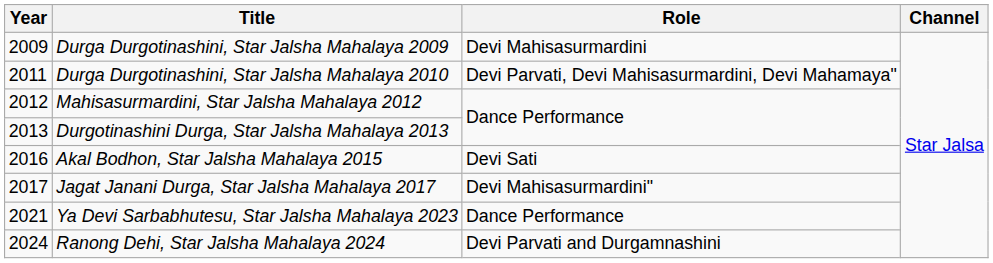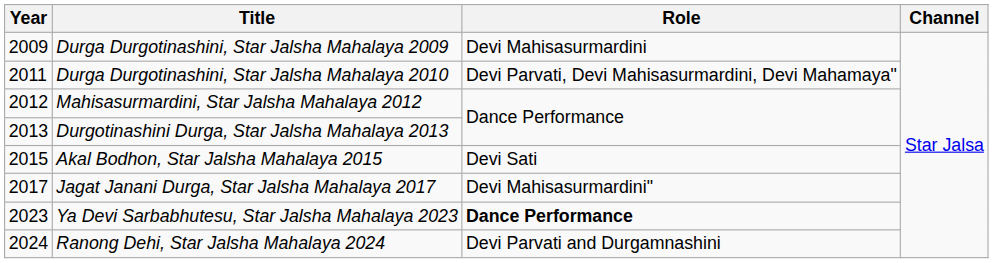Akal Bodhon, Star Jalsha Mahalaya 2015 | Year: 2016 -> 2015
Ya Devi Sarbabhutesu, Star Jalsha Mahalaya 2023 | Year: 2021 -> 2023
Ya Devi Sarbabhutesu, Star Jalsha Mahalaya 2023 | Role: normal -> bold
